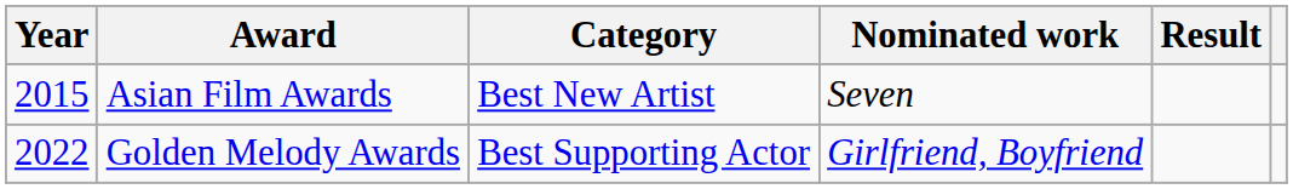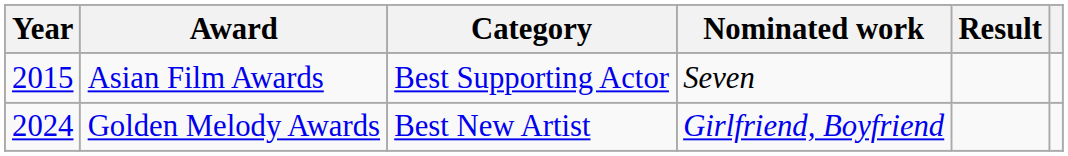Asian Film Awards | Category: Best New Artist -> Best Supporting Actor
Golden Melody Awards | Year: 2022 -> 2024
Golden Melody Awards | Category: Best Supporting Actor -> Best New Artist
